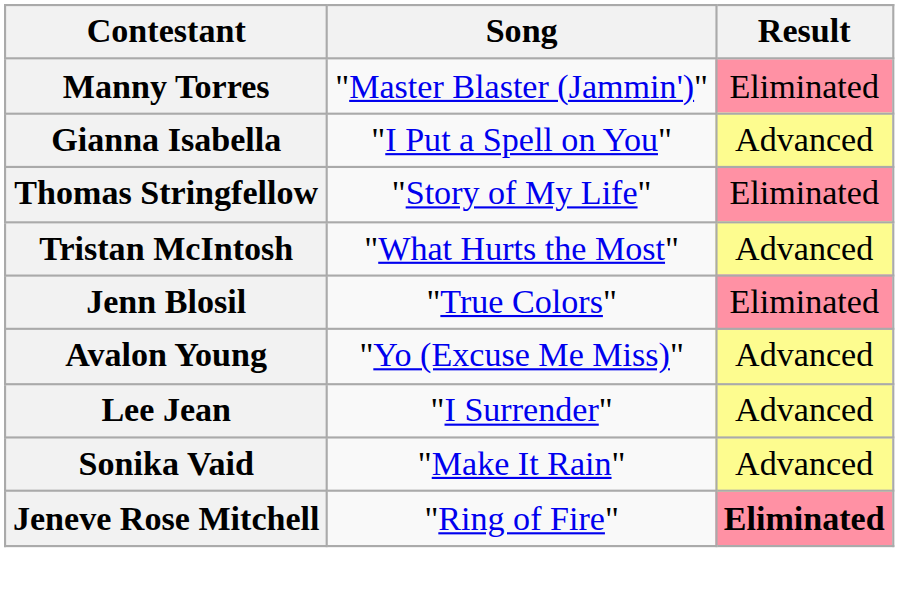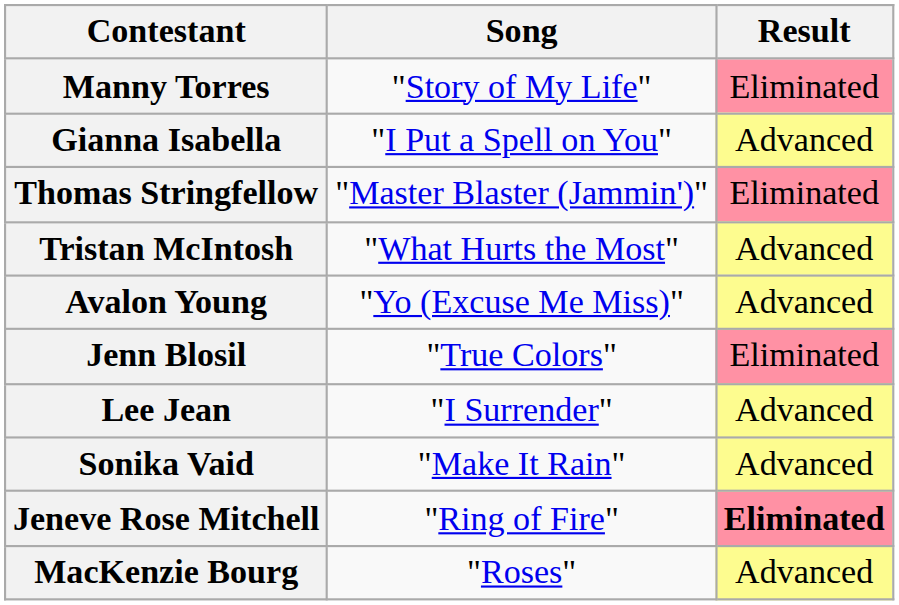Manny Torres | Song: "Master Blaster (Jammin')" -> "Story of My Life"
Thomas Stringfellow | Song: "Story of My Life" -> "Master Blaster (Jammin')"
rows swapped: Avalon Young <-> Jenn Blosil
+ row: MacKenzie Bourg | "Roses" | Advanced
